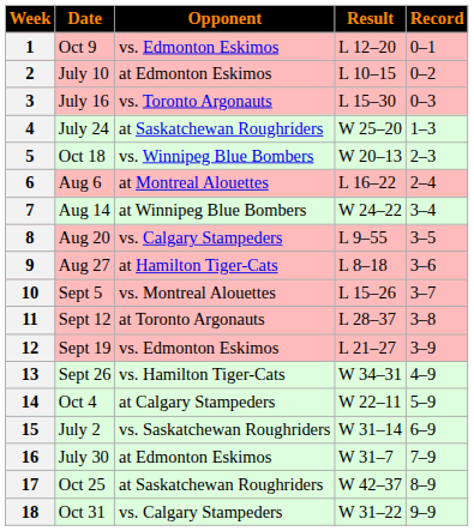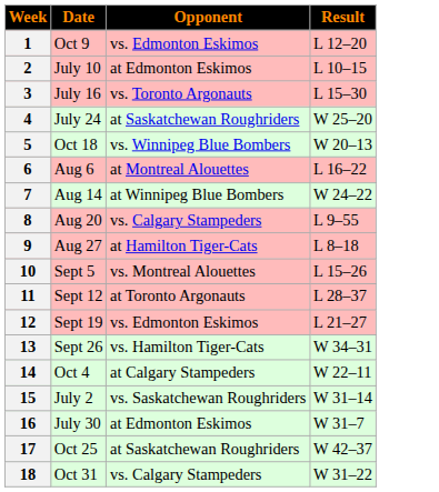- column: Record | 0–1 | 0–2 | 0–3 | 1–3 | 2–3 | 2–4 | 3–4 | 3–5 | 3–6 | 3–7 | 3–8 | 3–9 | 4–9 | 5–9 | 6–9 | 7–9 | 8–9 | 9–9
